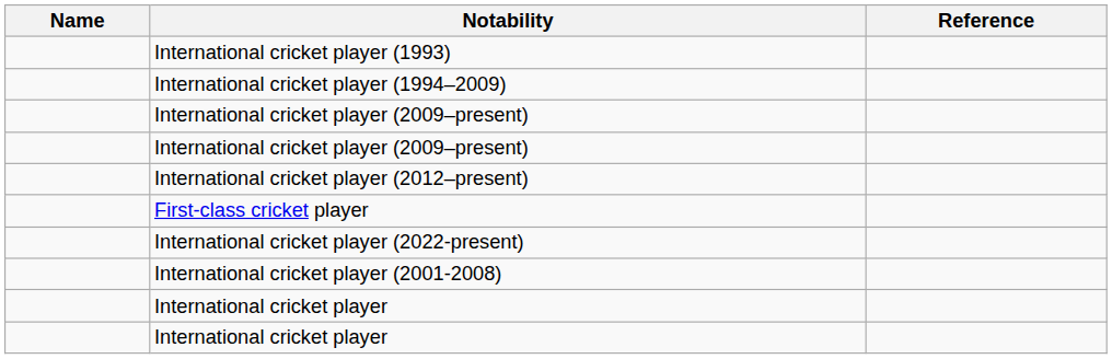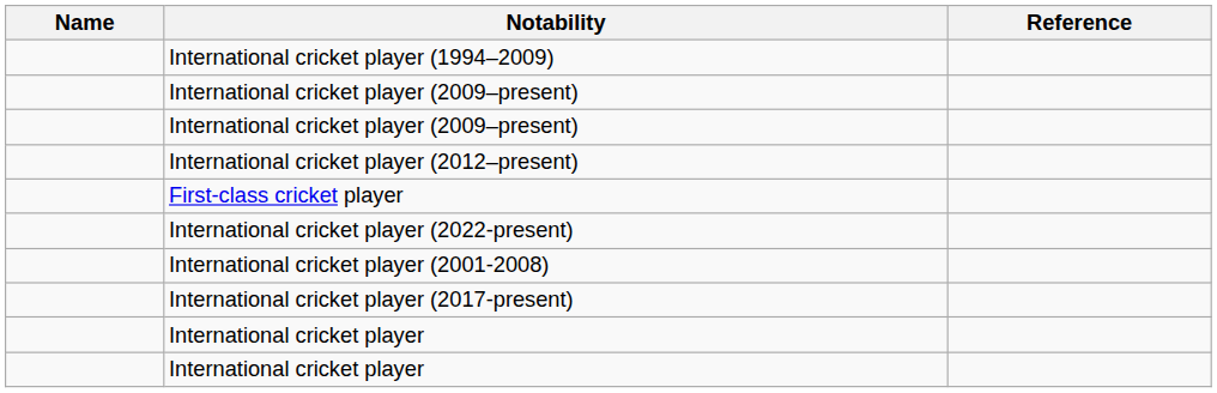- row: International cricket player (1993)
+ row: International cricket player (2017-present)
